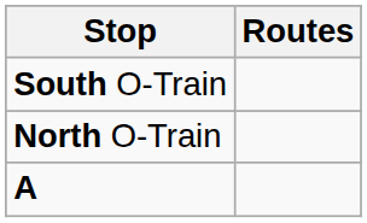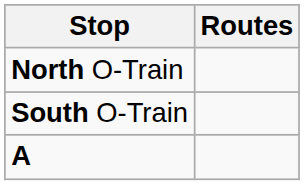rows swapped: North O-Train <-> South O-Train
